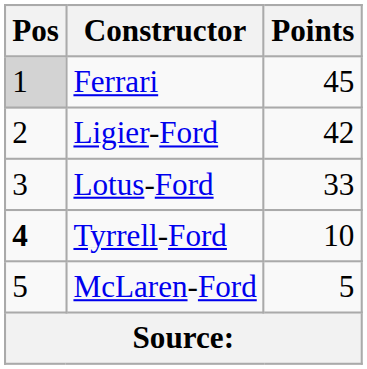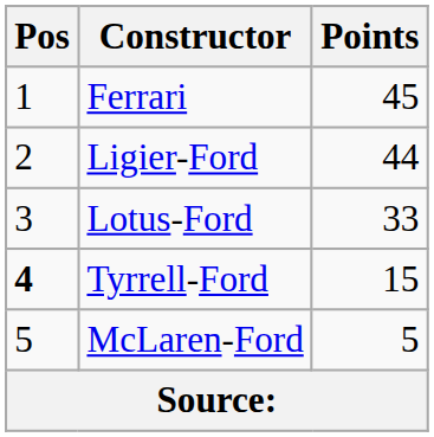Ferrari | Pos: lightgrey background -> no background
Ligier-Ford | Points: 42 -> 44
Tyrrell-Ford | Points: 10 -> 15
